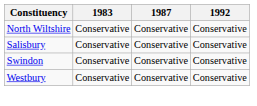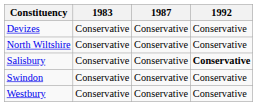+ row: Devizes | Conservative | Conservative | Conservative
Salisbury | 1992: normal -> bold
